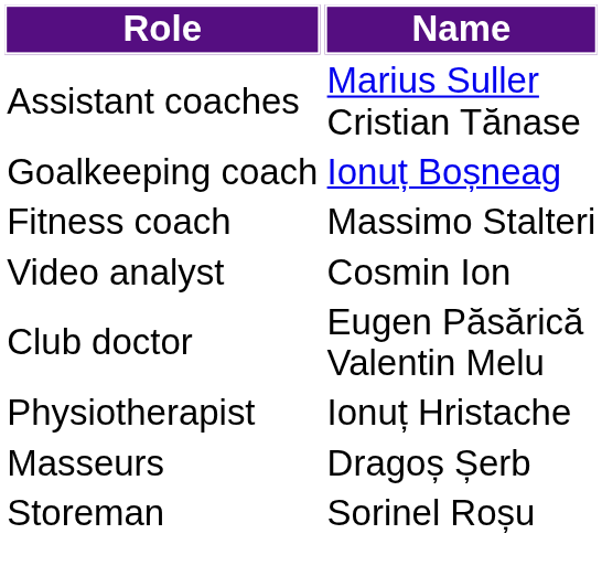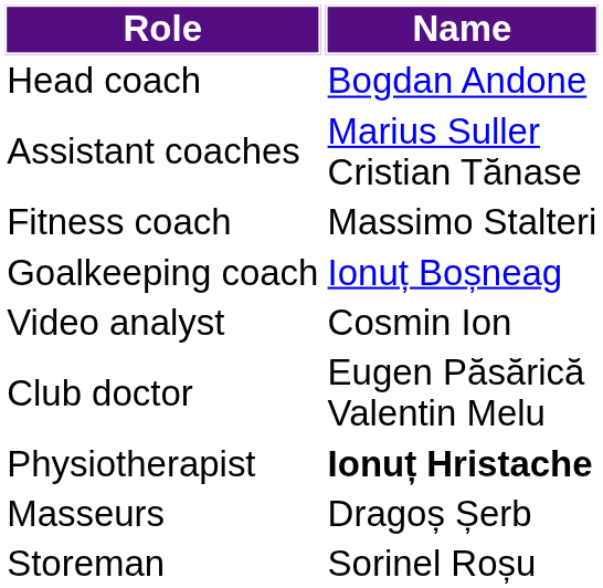+ row: Head coach | Bogdan Andone
rows swapped: Goalkeeping coach <-> Fitness coach
Physiotherapist | Name: normal -> bold
